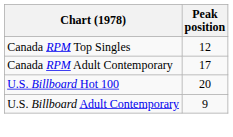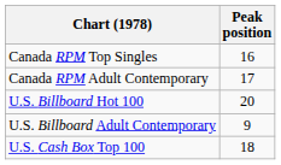Canada RPM Top Singles | Peak position: 12 -> 16
+ row: U.S. Cash Box Top 100 | 18
